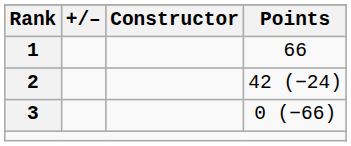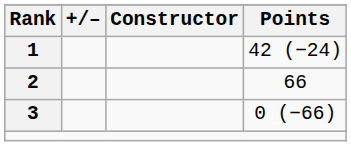1 | Points: 66 -> 42 (−24)
2 | Points: 42 (−24) -> 66
